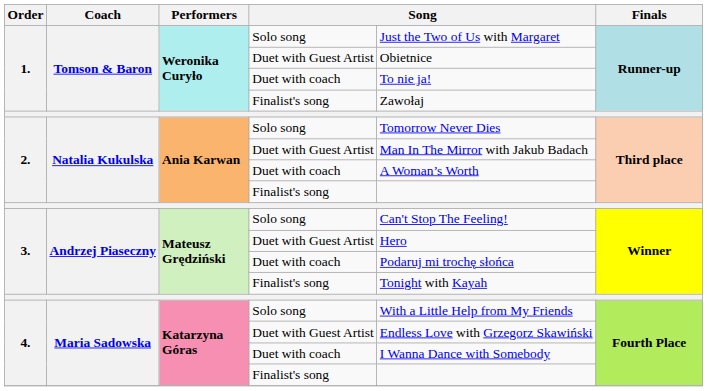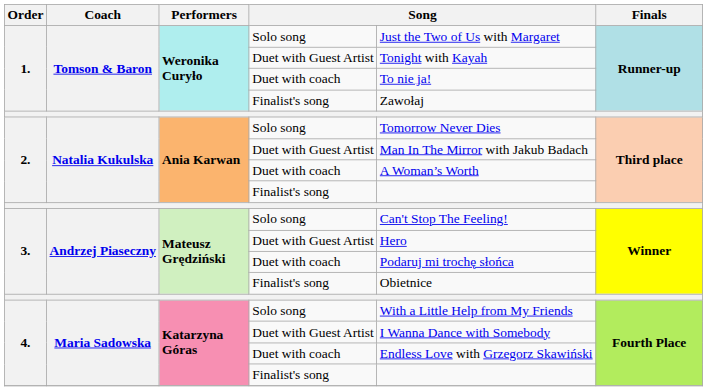1. / Duet with Guest Artist | column 5: Obietnice -> Tonight with Kayah
3. / Finalist's song | column 5: Tonight with Kayah -> Obietnice
4. / Duet with Guest Artist | column 5: Endless Love with Grzegorz Skawiński -> I Wanna Dance with Somebody
4. / Duet with coach | column 5: I Wanna Dance with Somebody -> Endless Love with Grzegorz Skawiński
